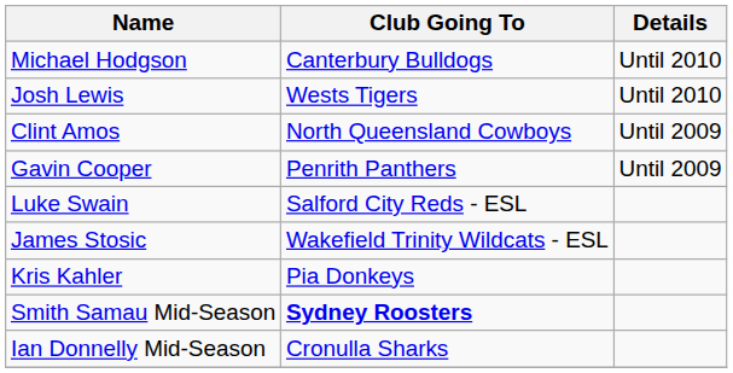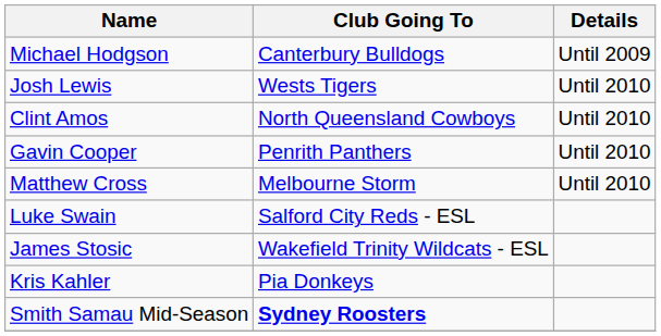Michael Hodgson | Details: Until 2010 -> Until 2009
Clint Amos | Details: Until 2009 -> Until 2010
Gavin Cooper | Details: Until 2009 -> Until 2010
+ row: Matthew Cross | Melbourne Storm | Until 2010
- row: Ian Donnelly Mid-Season | Cronulla Sharks
